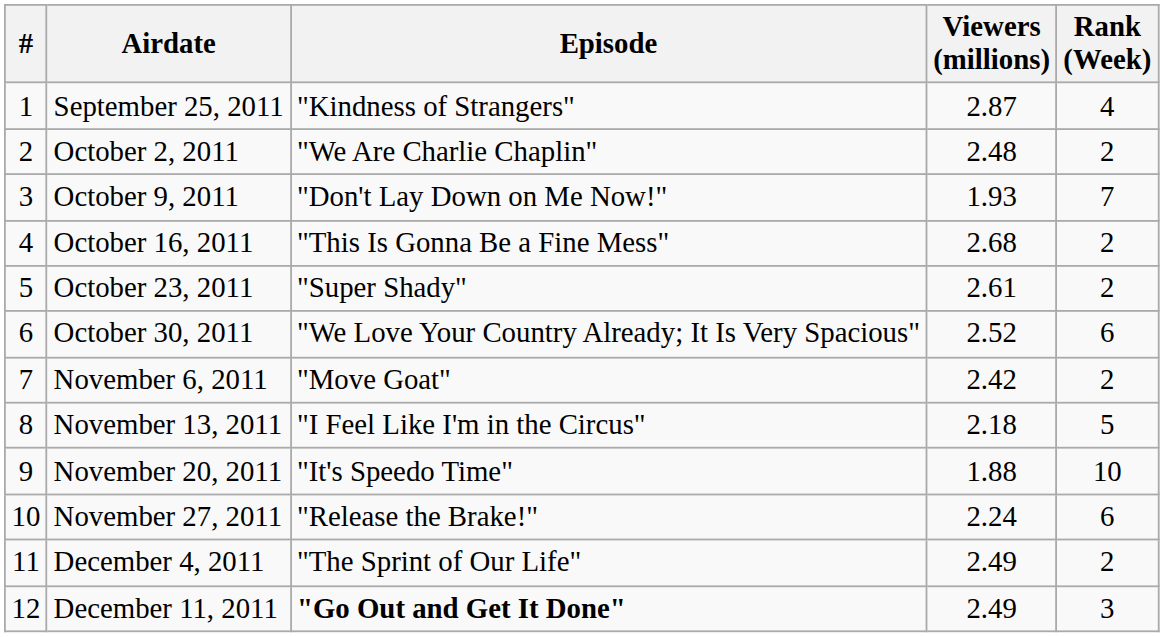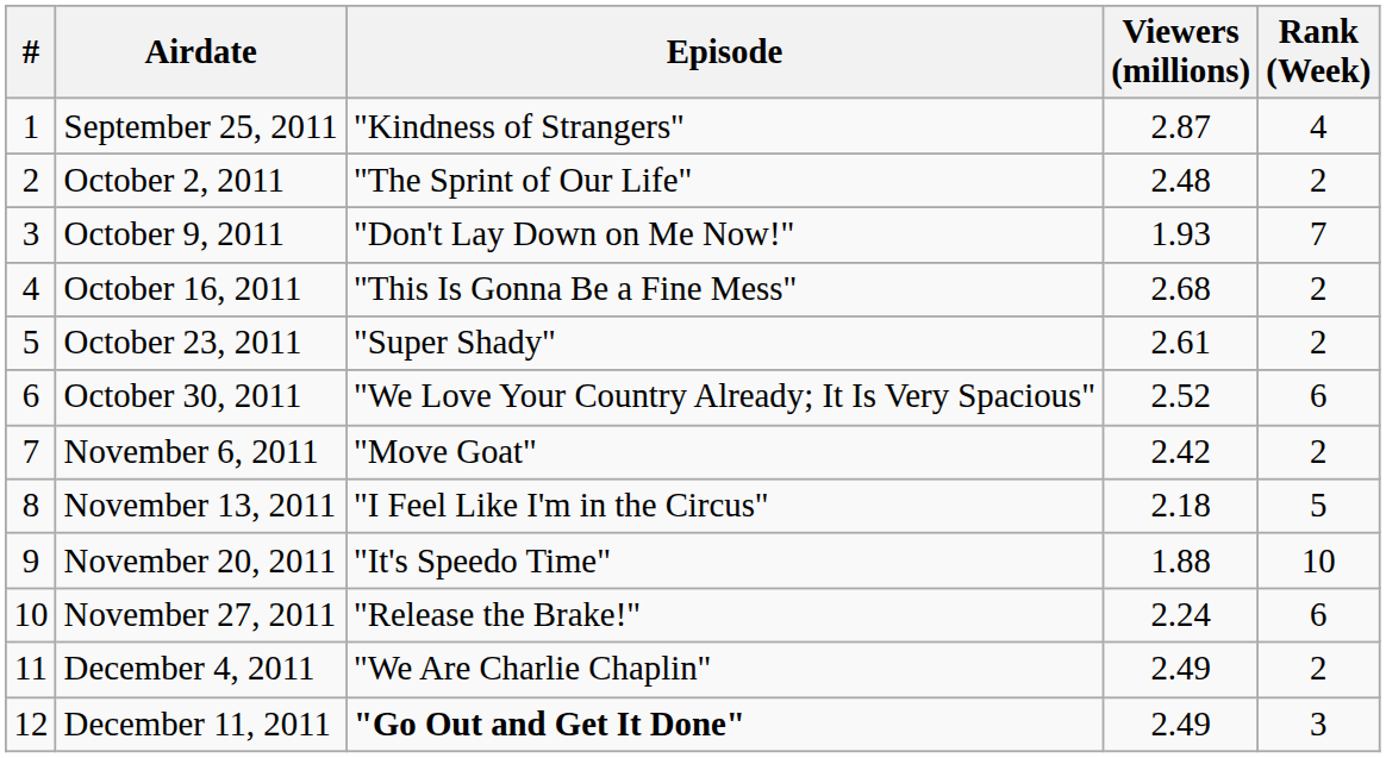October 2, 2011 | Episode: "We Are Charlie Chaplin" -> "The Sprint of Our Life"
December 4, 2011 | Episode: "The Sprint of Our Life" -> "We Are Charlie Chaplin"
